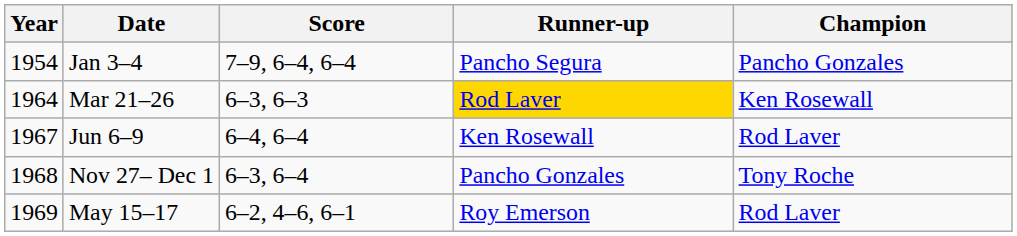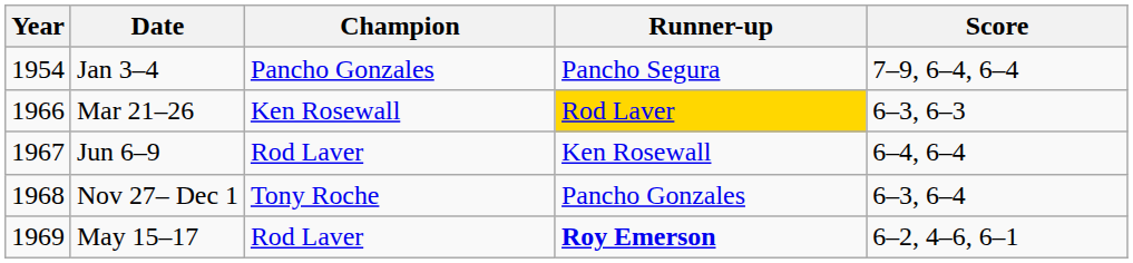columns swapped: Champion <-> Score
Mar 21–26 | Year: 1964 -> 1966
May 15–17 | Runner-up: normal -> bold
